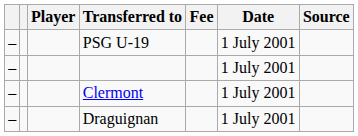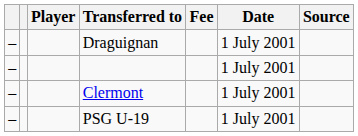rows swapped: Draguignan <-> PSG U-19
